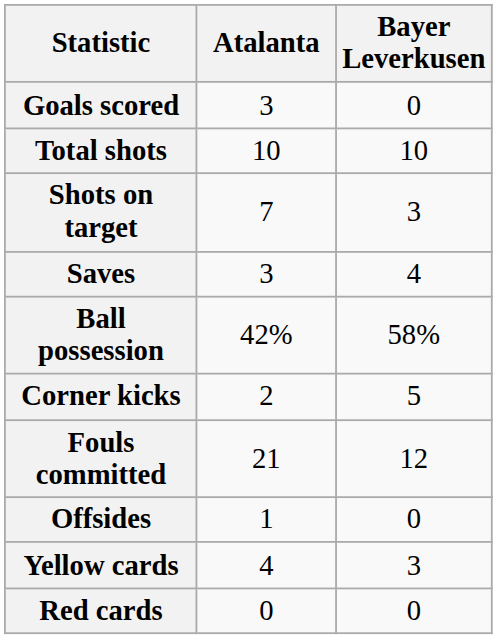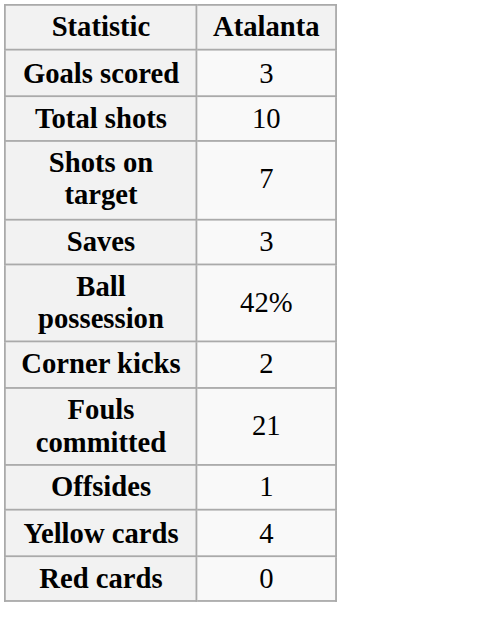- column: Bayer Leverkusen | 0 | 10 | 3 | 4 | 58% | 5 | 12 | 0 | 3 | 0
